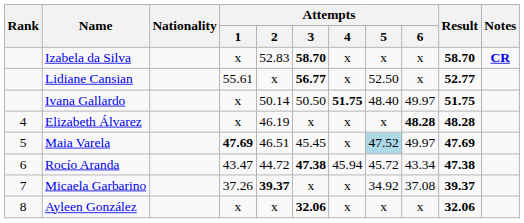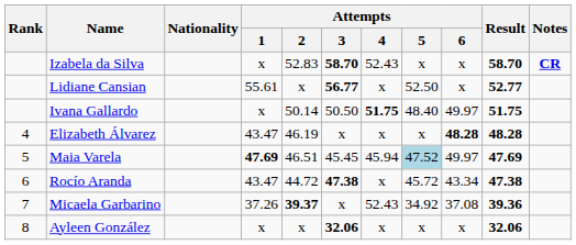Izabela da Silva | Attempts / 4: x -> 52.43
Elizabeth Álvarez | Attempts / 1: x -> 43.47
Maia Varela | Attempts / 4: x -> 45.94
Rocío Aranda | Attempts / 4: 45.94 -> x
Micaela Garbarino | Attempts / 4: x -> 52.43
Micaela Garbarino | Result: 39.37 -> 39.36
